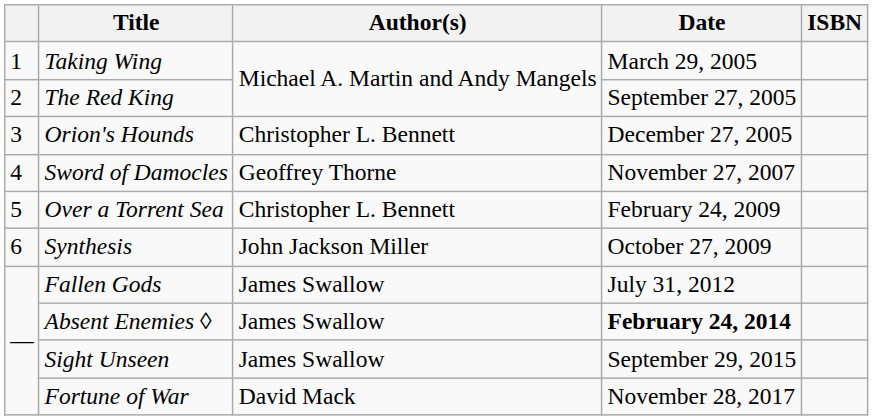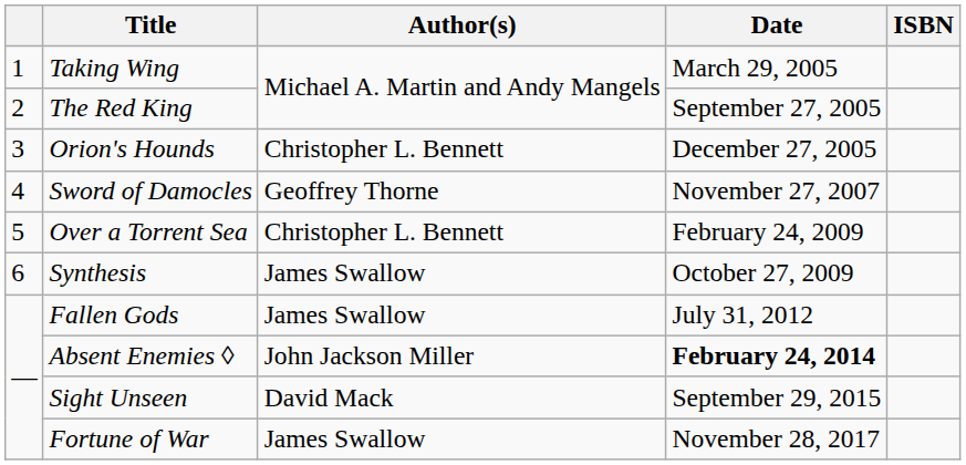Synthesis | Author(s): John Jackson Miller -> James Swallow
Absent Enemies ◊ | Author(s): James Swallow -> John Jackson Miller
Sight Unseen | Author(s): James Swallow -> David Mack
Fortune of War | Author(s): David Mack -> James Swallow
